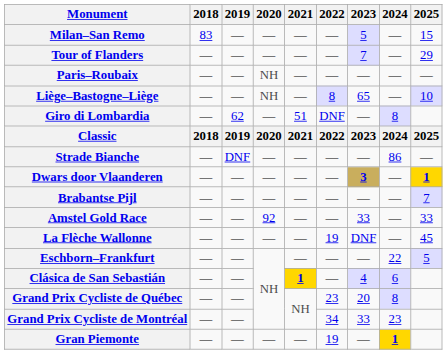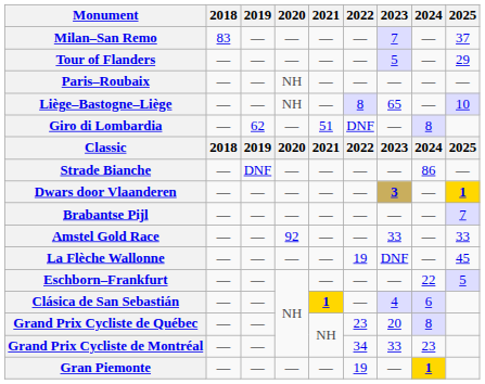Milan–San Remo | 2023: 5 -> 7
Milan–San Remo | 2025: 15 -> 37
Tour of Flanders | 2023: 7 -> 5
